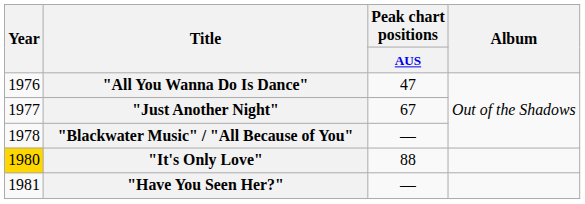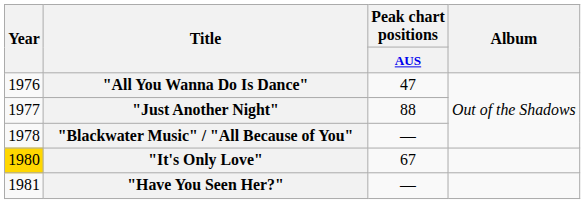"Just Another Night" | Peak chart positions / AUS: 67 -> 88
"It's Only Love" | Peak chart positions / AUS: 88 -> 67
